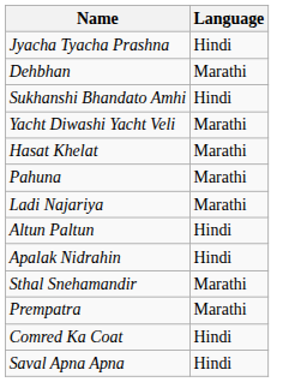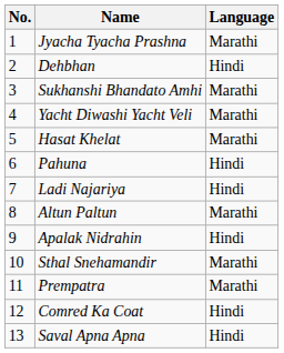+ column: No. | 1 | 2 | 3 | 4 | 5 | 6 | 7 | 8 | 9 | 10 | 11 | 12 | 13
Jyacha Tyacha Prashna | Language: Hindi -> Marathi
Dehbhan | Language: Marathi -> Hindi
Sukhanshi Bhandato Amhi | Language: Hindi -> Marathi
Pahuna | Language: Marathi -> Hindi
Ladi Najariya | Language: Marathi -> Hindi
Altun Paltun | Language: Hindi -> Marathi
